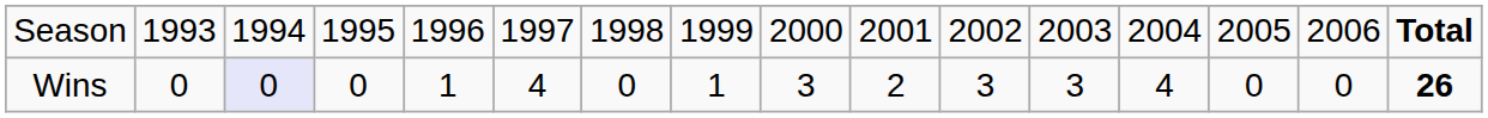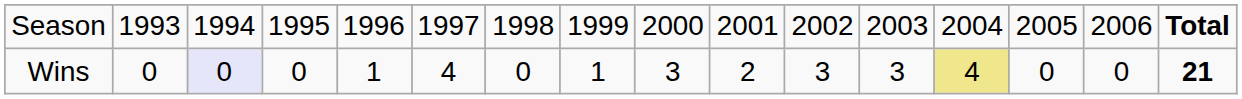Wins | column 13: no background -> khaki background
Wins | column 16: 26 -> 21
